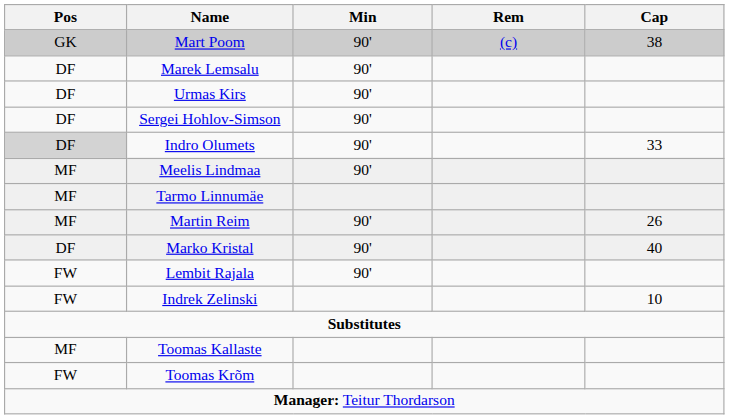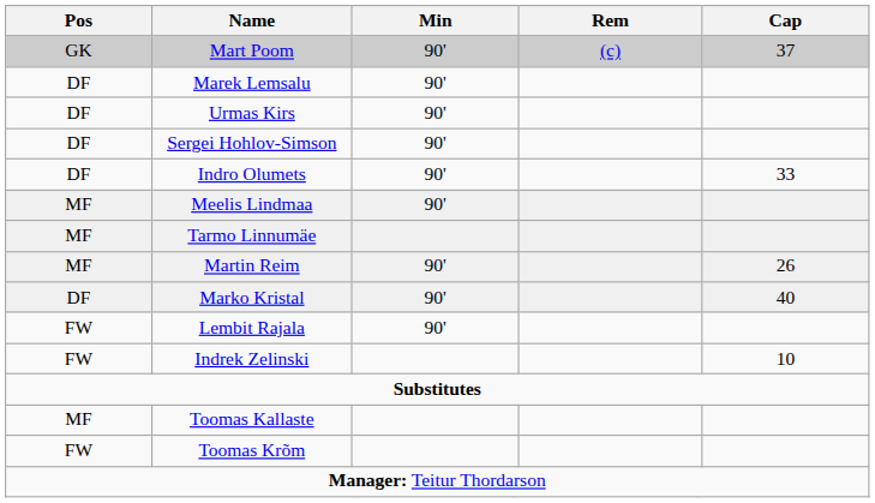Mart Poom | Cap: 38 -> 37
Indro Olumets | Pos: lightgrey background -> no background
